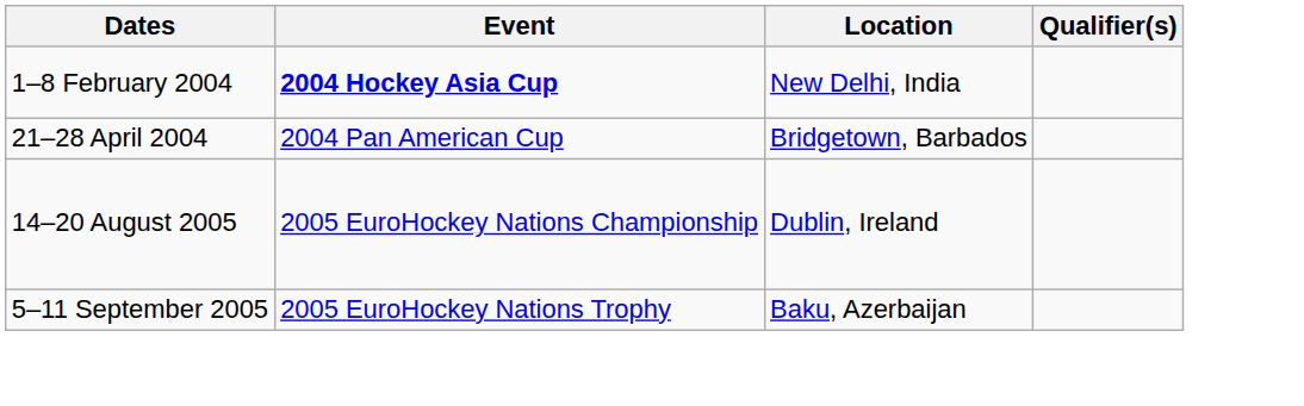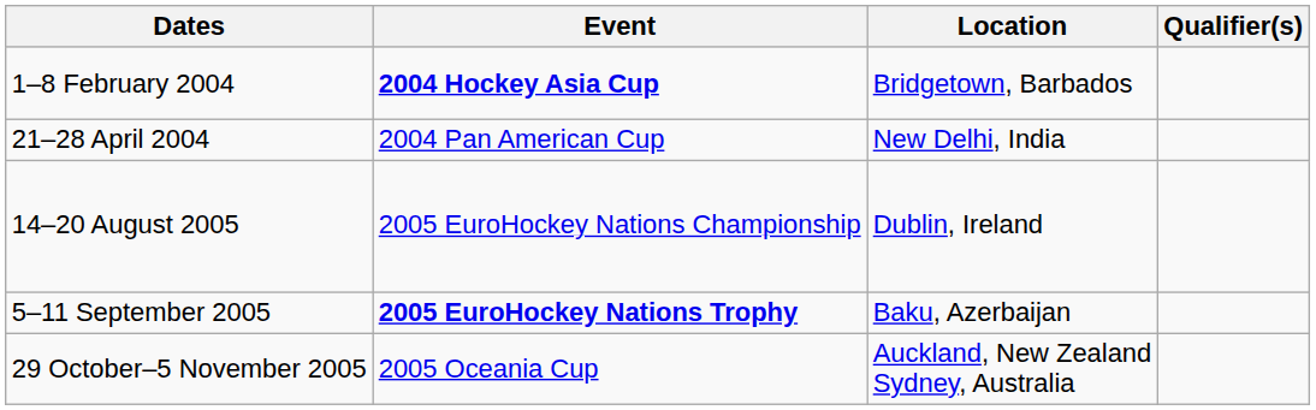1–8 February 2004 | Location: New Delhi, India -> Bridgetown, Barbados
21–28 April 2004 | Location: Bridgetown, Barbados -> New Delhi, India
5–11 September 2005 | Event: normal -> bold
+ row: 29 October–5 November 2005 | 2005 Oceania Cup | Auckland, New Zealand Sydney, Australia
